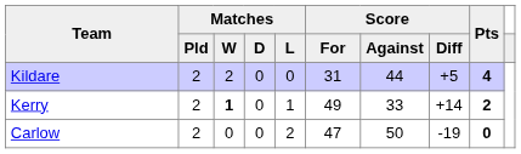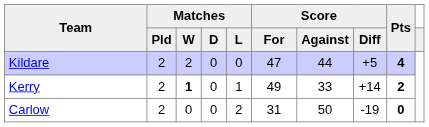Kildare | column 6: 31 -> 47
Carlow | column 6: 47 -> 31
